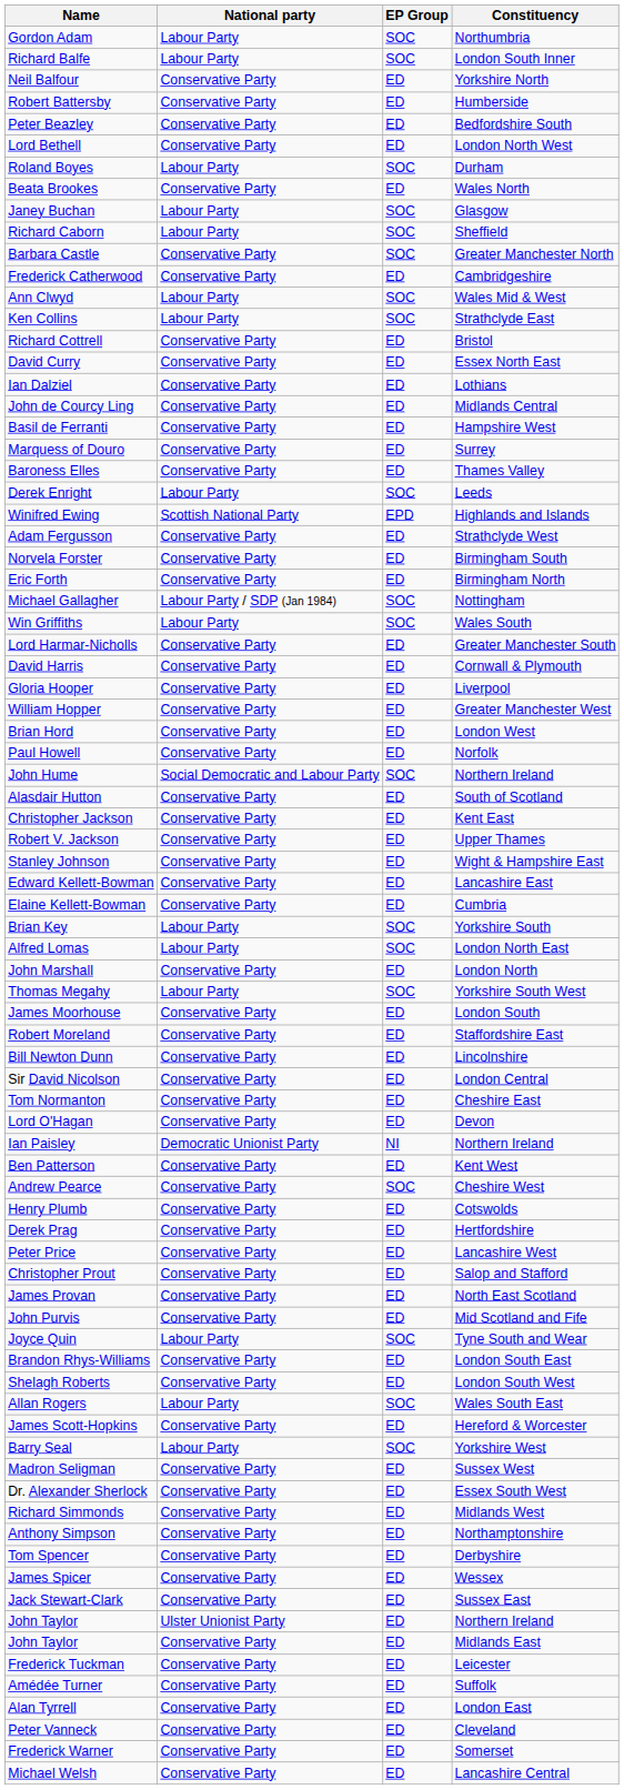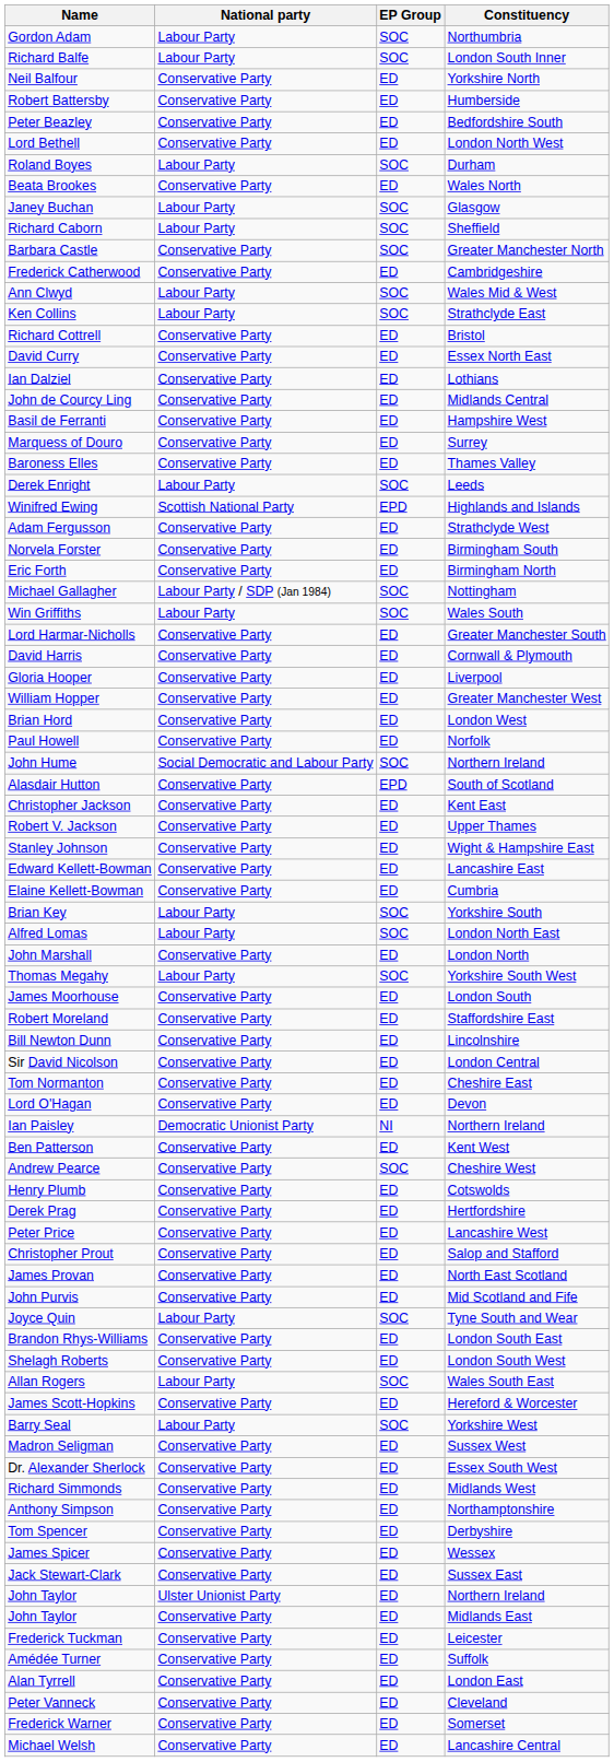Alasdair Hutton | EP Group: ED -> EPD
